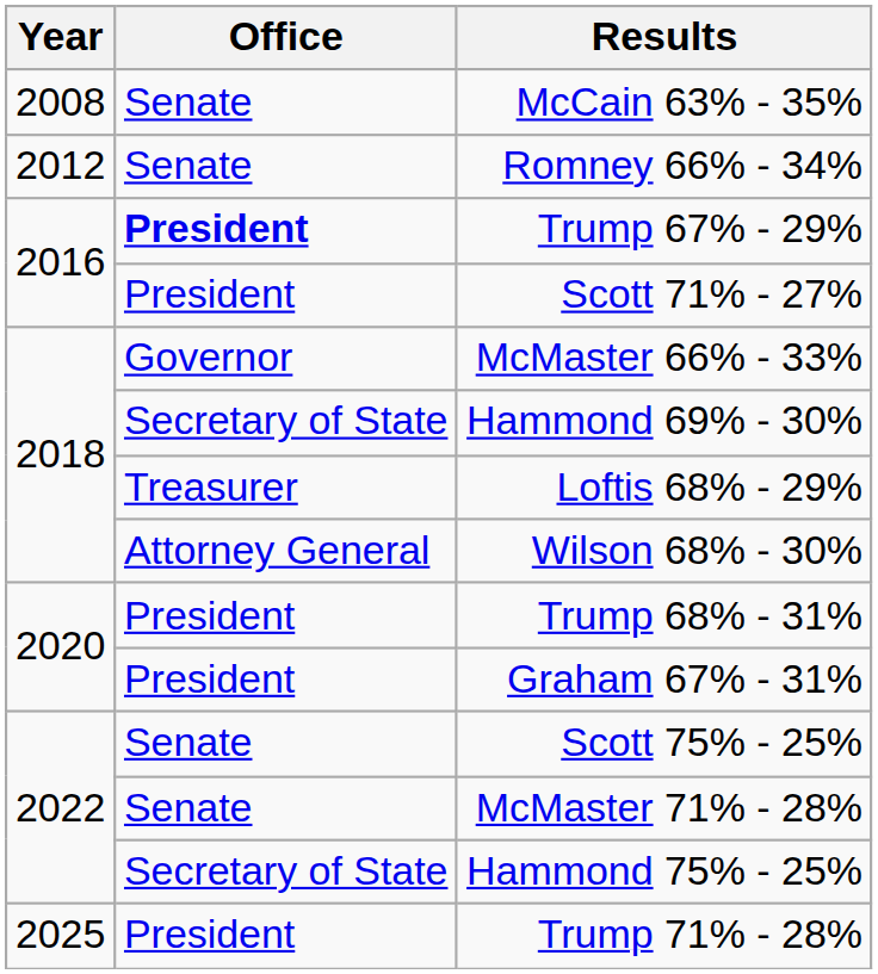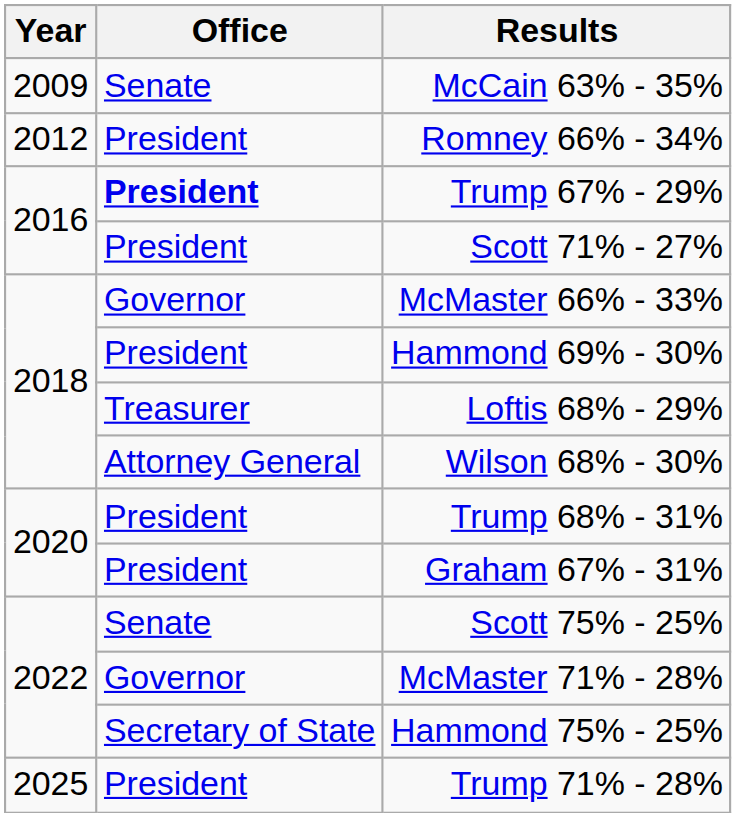McCain 63% - 35% | Year: 2008 -> 2009
Romney 66% - 34% | Office: Senate -> President
Hammond 69% - 30% | Office: Secretary of State -> President
McMaster 71% - 28% | Office: Senate -> Governor
